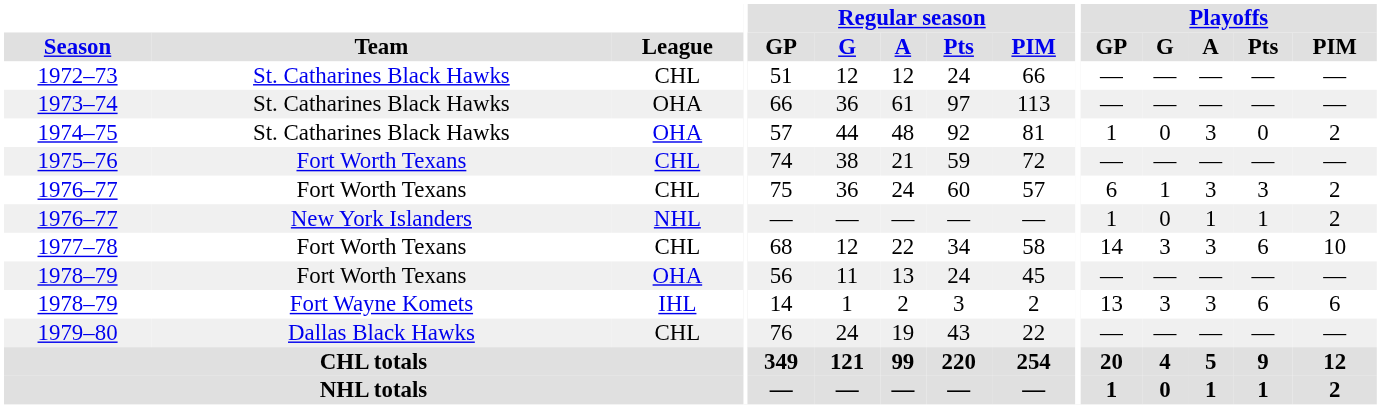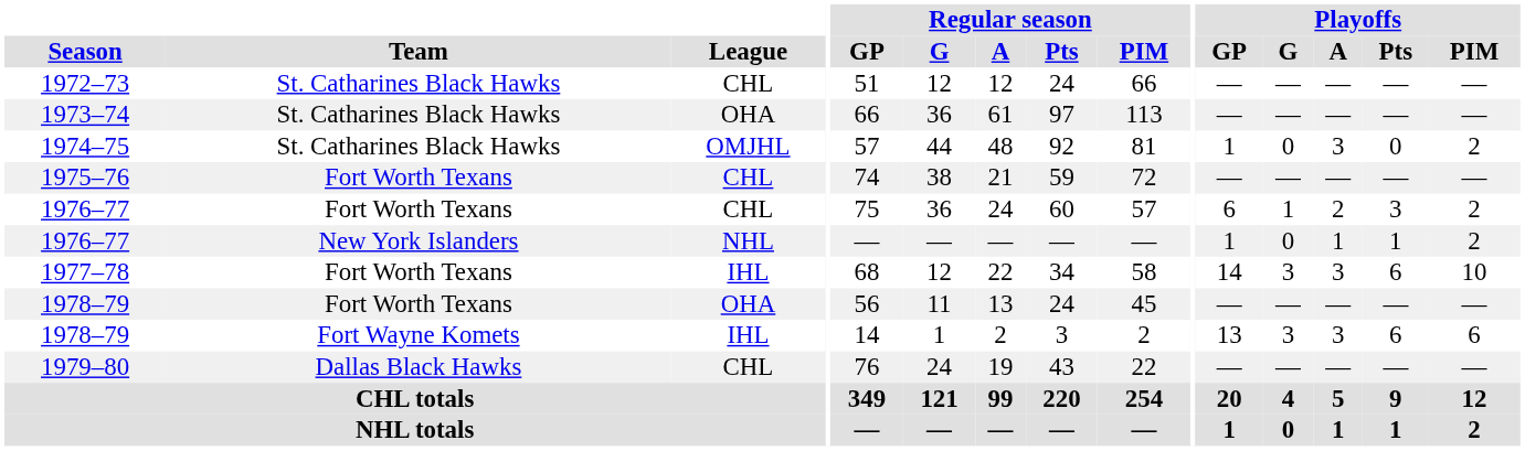1974–75 | League: OHA -> OMJHL
1976–77 / Fort Worth Texans | Playoffs / A: 3 -> 2
1977–78 | League: CHL -> IHL
